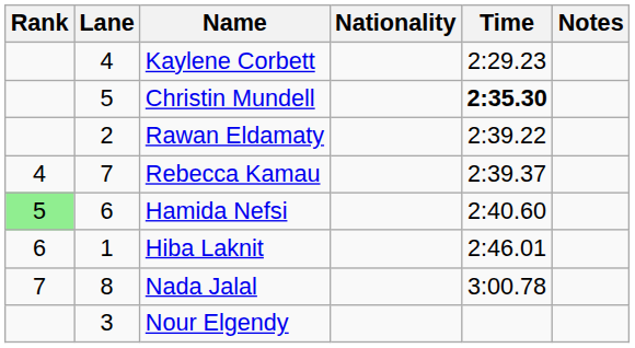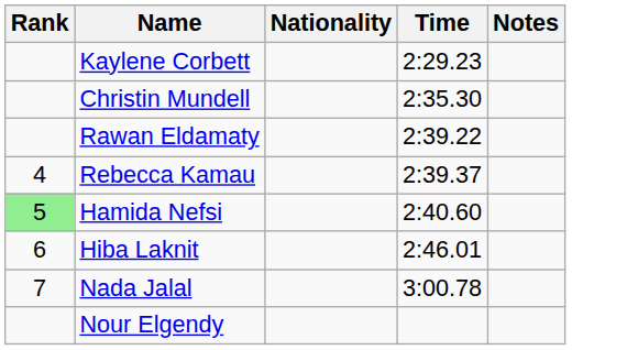- column: Lane | 4 | 5 | 2 | 7 | 6 | 1 | 8 | 3
Christin Mundell | Time: bold -> normal
